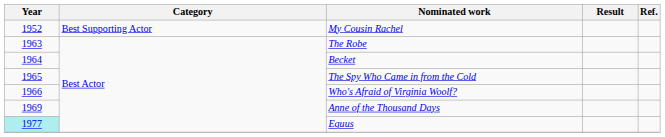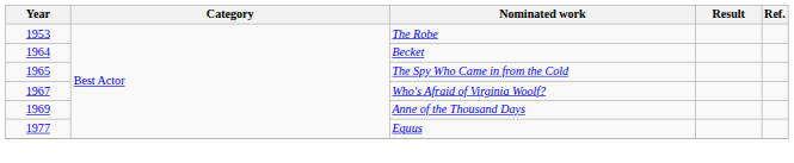- row: 1952 | Best Supporting Actor | My Cousin Rachel
The Robe | Year: 1963 -> 1953
Who's Afraid of Virginia Woolf? | Year: 1966 -> 1967
Equus | Year: paleturquoise background -> no background
